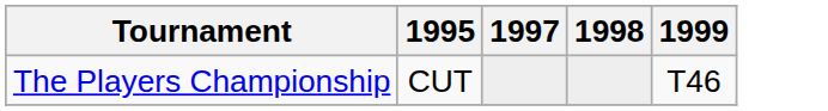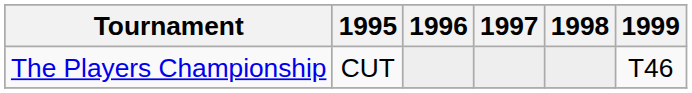+ column: 1996
